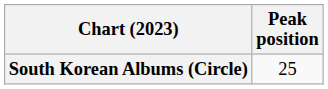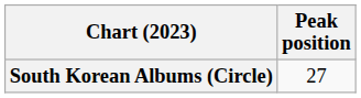South Korean Albums (Circle) | Peak position: 25 -> 27
